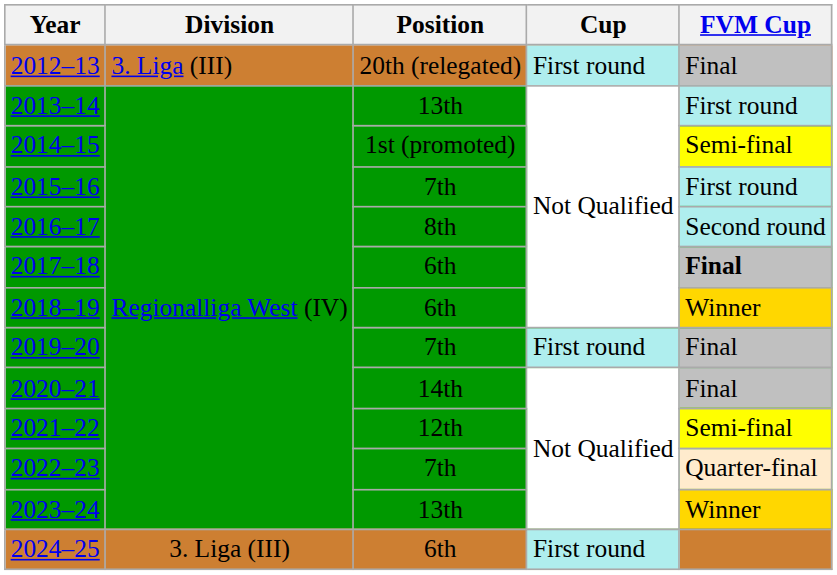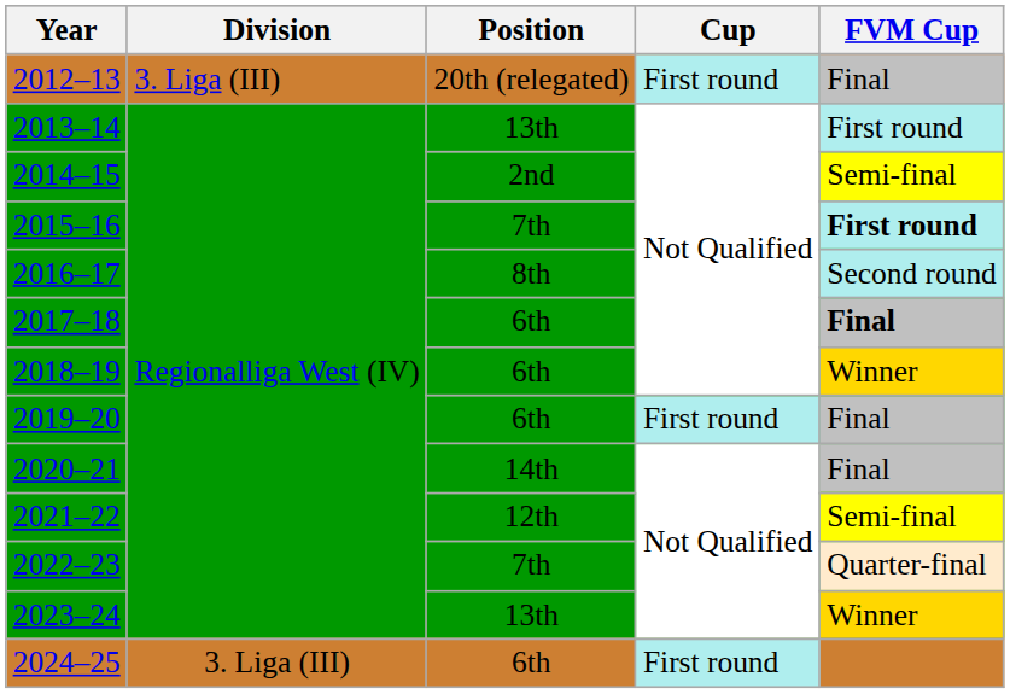2014–15 | Position: 1st (promoted) -> 2nd
2015–16 | FVM Cup: normal -> bold
2019–20 | Position: 7th -> 6th
